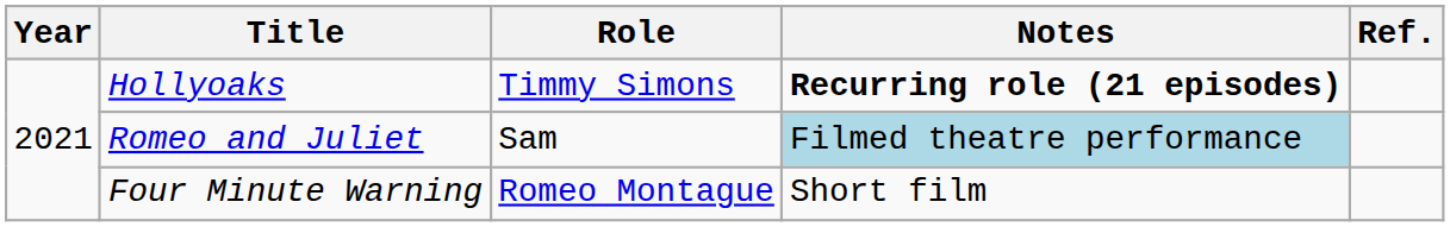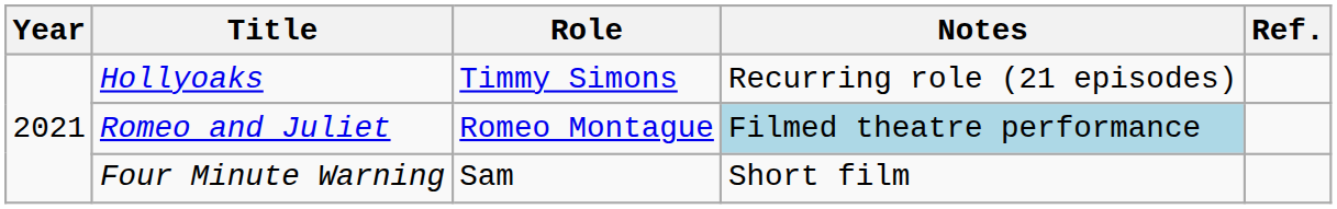Hollyoaks | Notes: bold -> normal
Romeo and Juliet | Role: Sam -> Romeo Montague
Four Minute Warning | Role: Romeo Montague -> Sam
